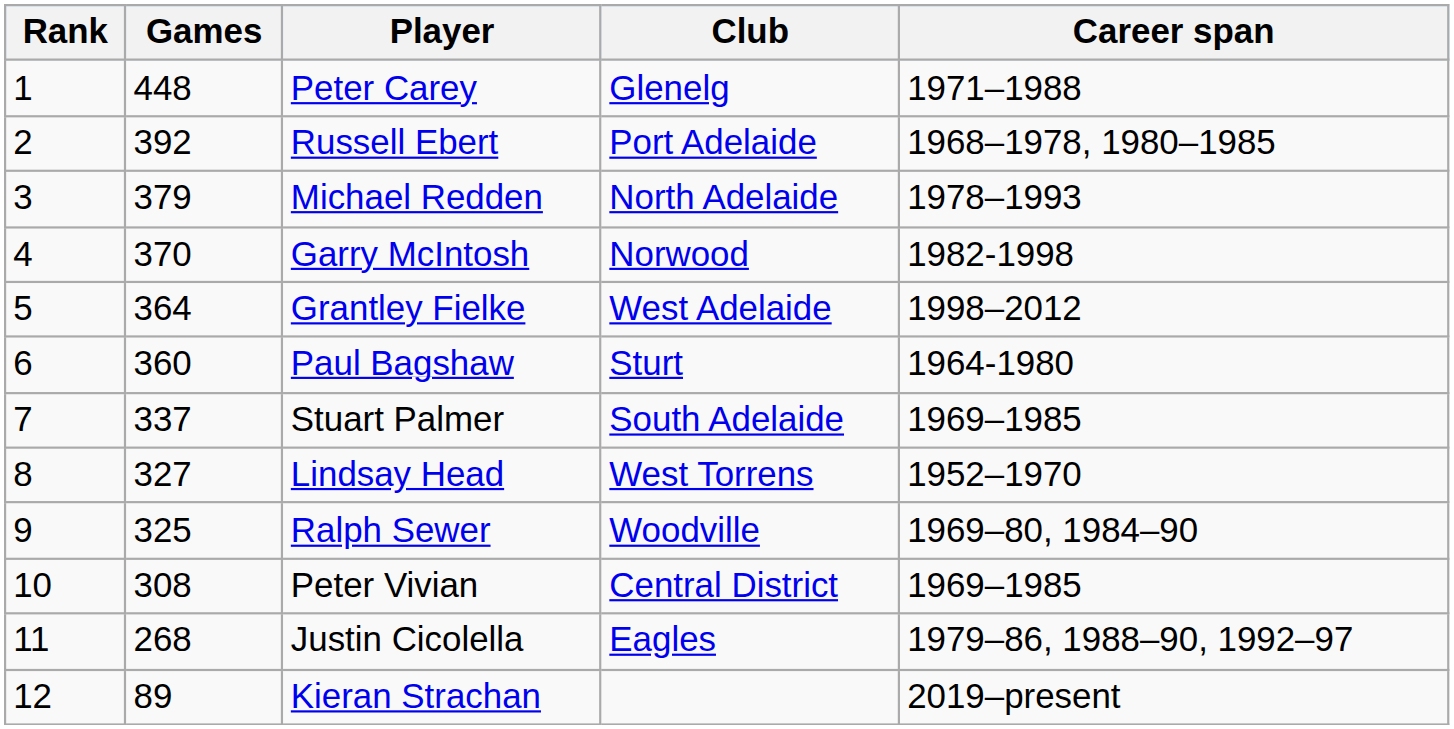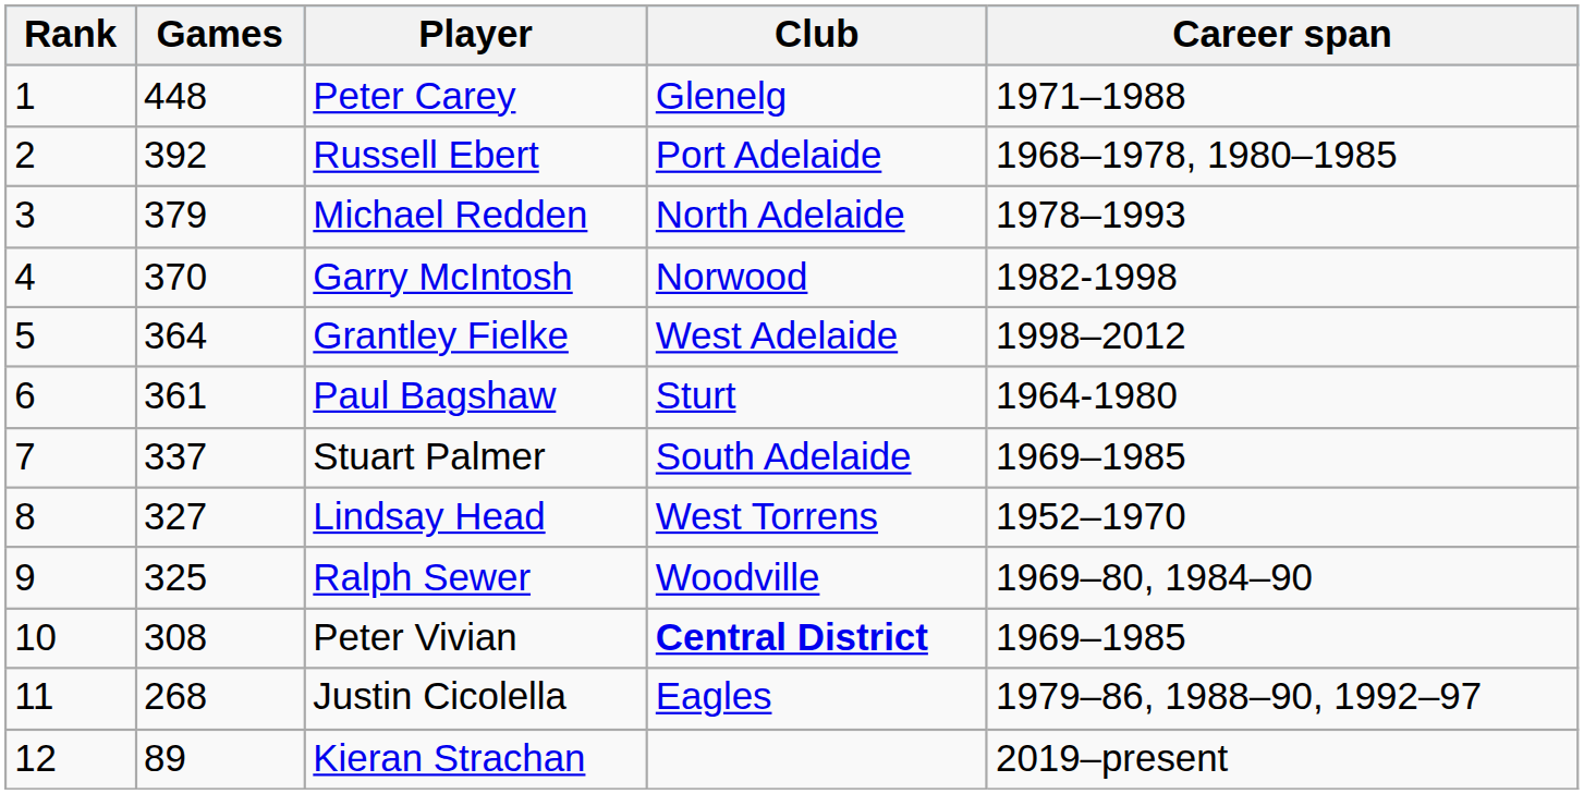Paul Bagshaw | Games: 360 -> 361
Peter Vivian | Club: normal -> bold
